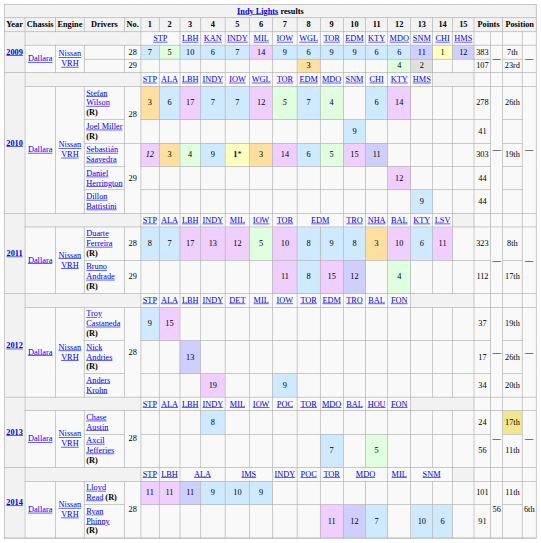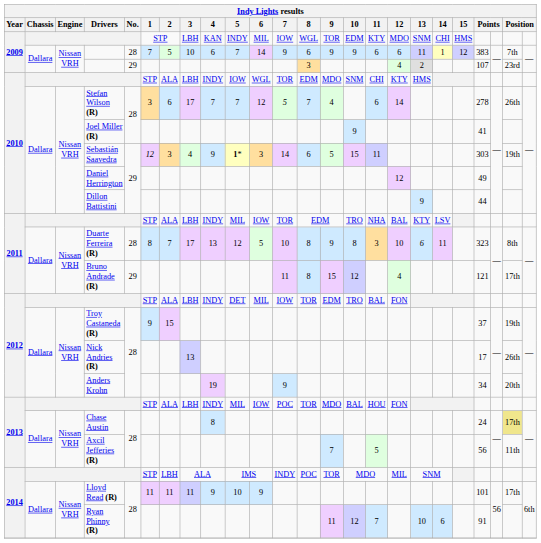Daniel Herrington | column 21: 44 -> 49
Bruno Andrade (R) | column 21: 112 -> 121
Lloyd Read (R) | column 23: 11th -> 17th
